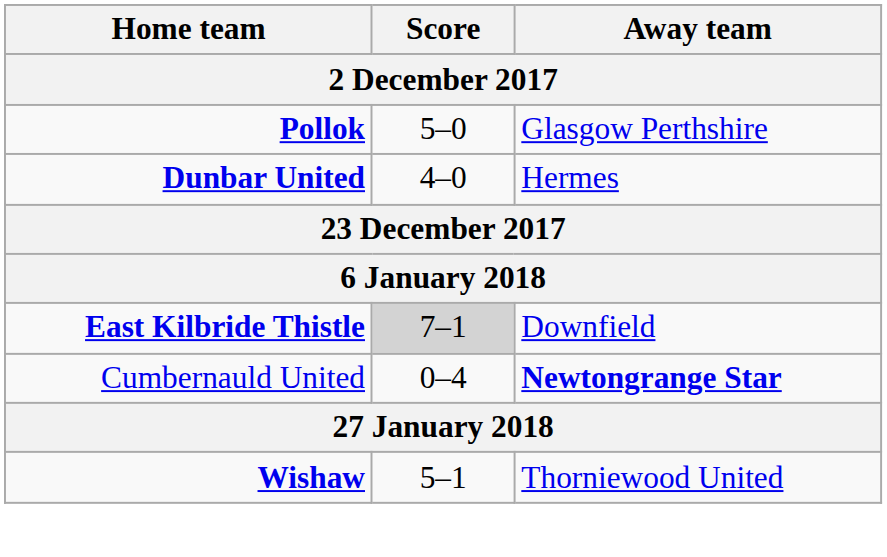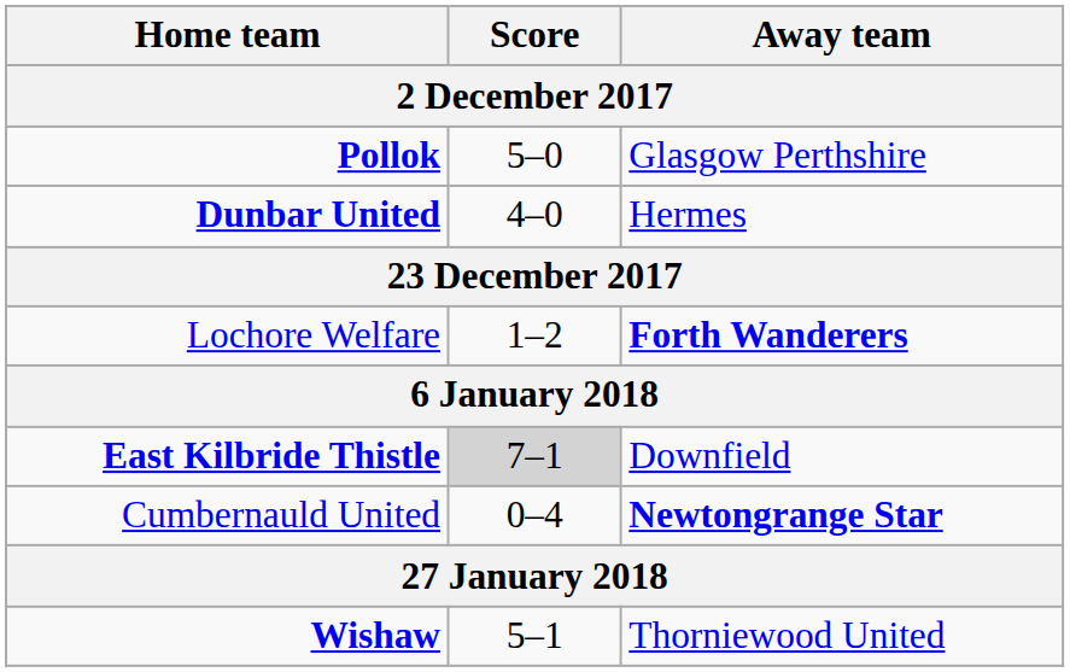+ row: Lochore Welfare | 1–2 | Forth Wanderers
